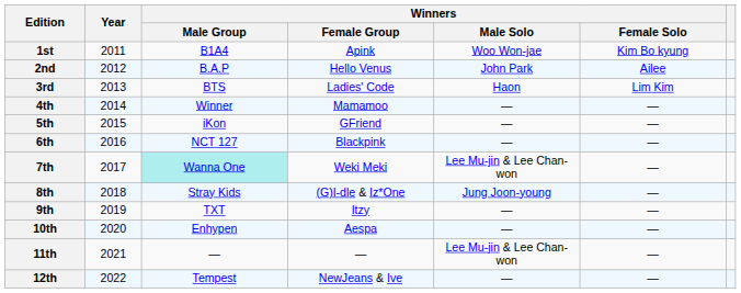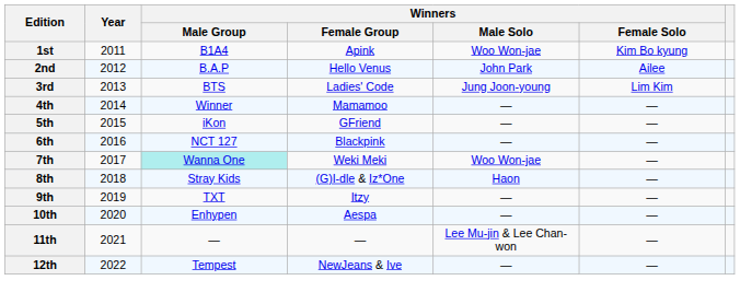3rd | Winners / Male Solo: Haon -> Jung Joon-young
7th | Winners / Male Solo: Lee Mu-jin & Lee Chan-won -> Woo Won-jae
8th | Winners / Male Solo: Jung Joon-young -> Haon
